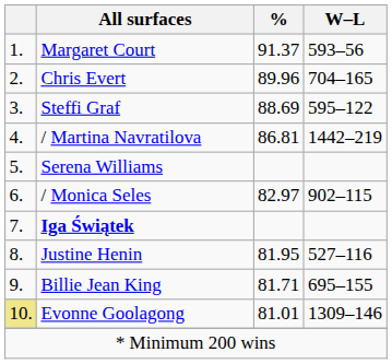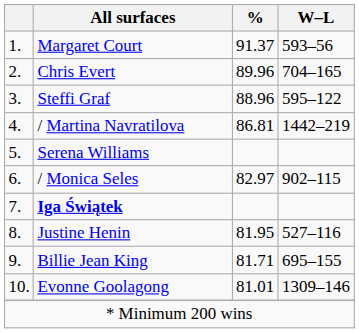Steffi Graf | %: 88.69 -> 88.96
Evonne Goolagong | column 1: khaki background -> no background
